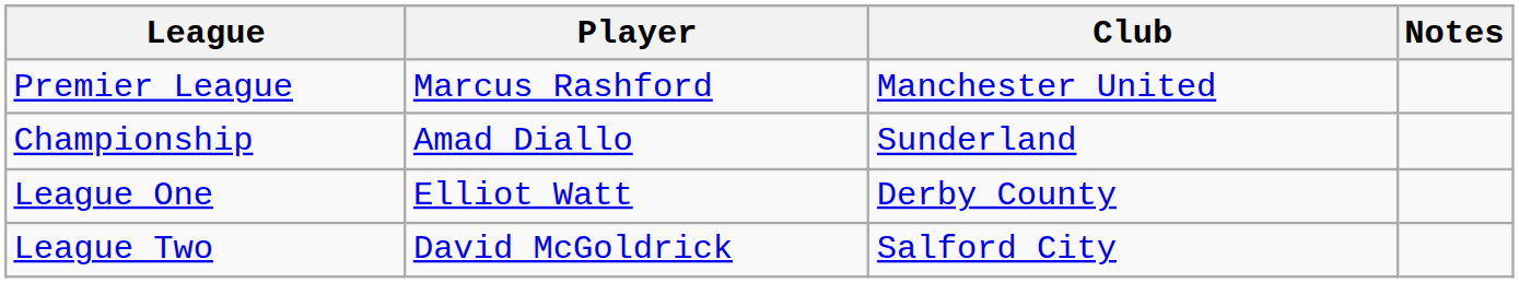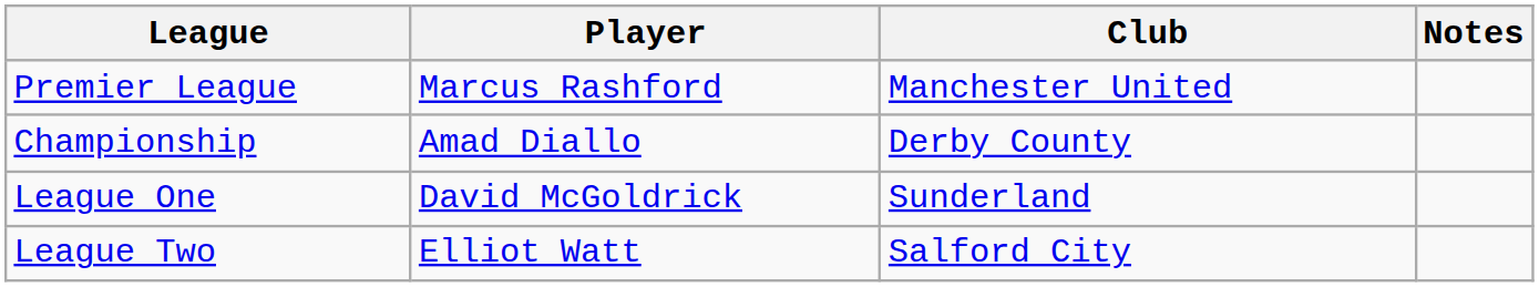Championship | Club: Sunderland -> Derby County
League One | Player: Elliot Watt -> David McGoldrick
League One | Club: Derby County -> Sunderland
League Two | Player: David McGoldrick -> Elliot Watt
